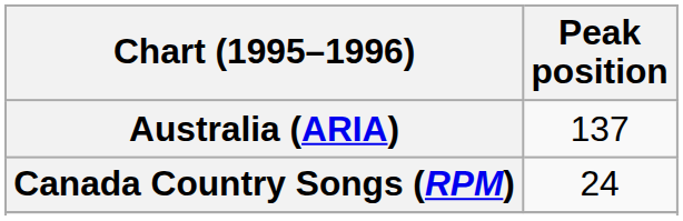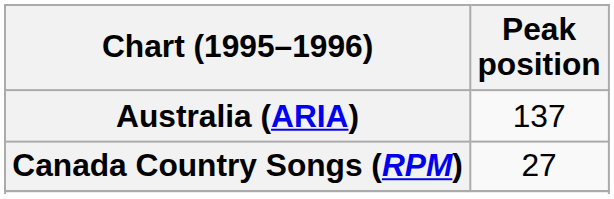Canada Country Songs (RPM) | Peak position: 24 -> 27
